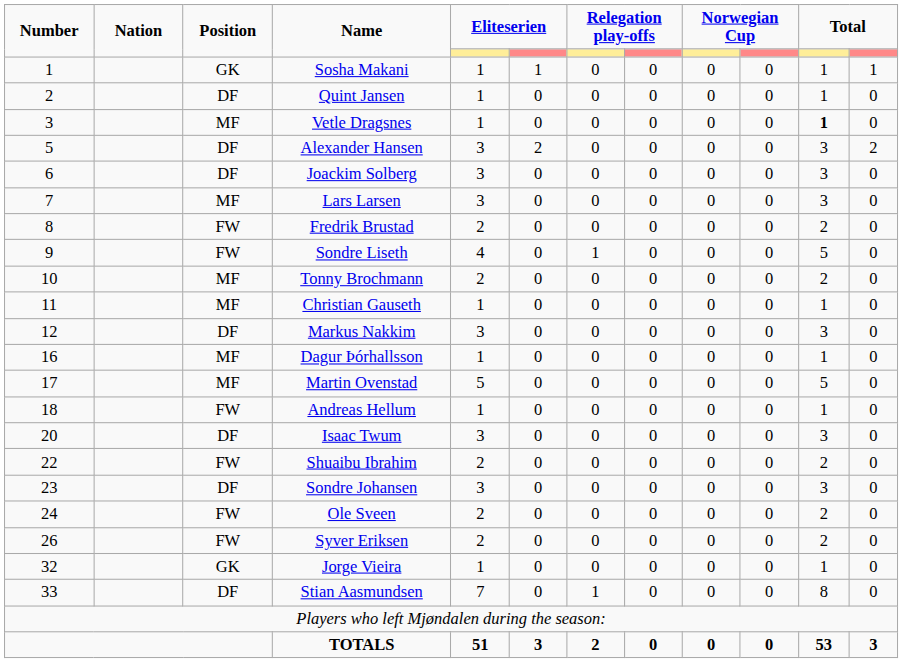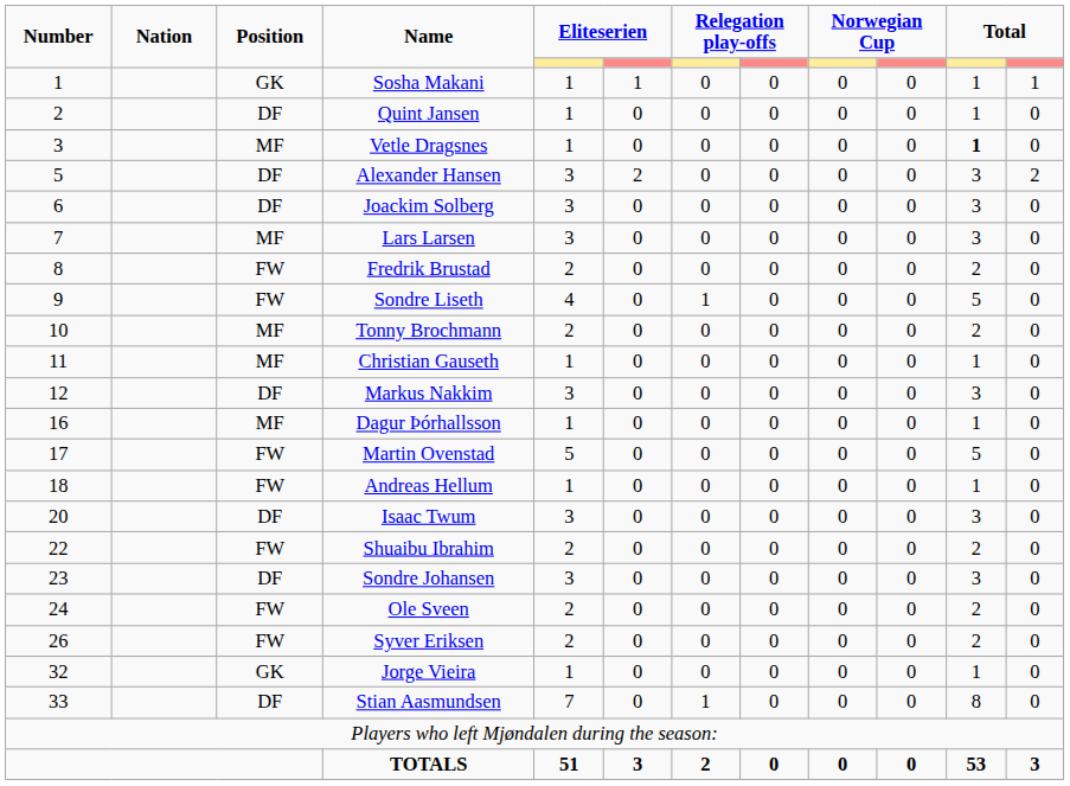Martin Ovenstad | Position: MF -> FW
